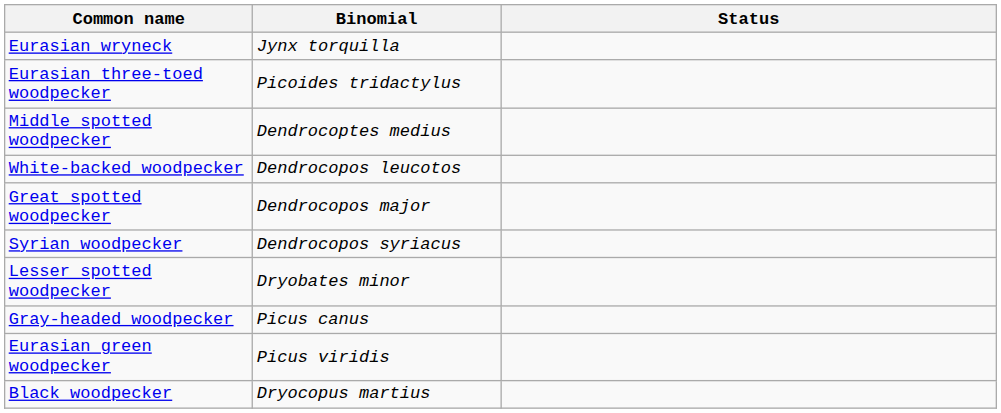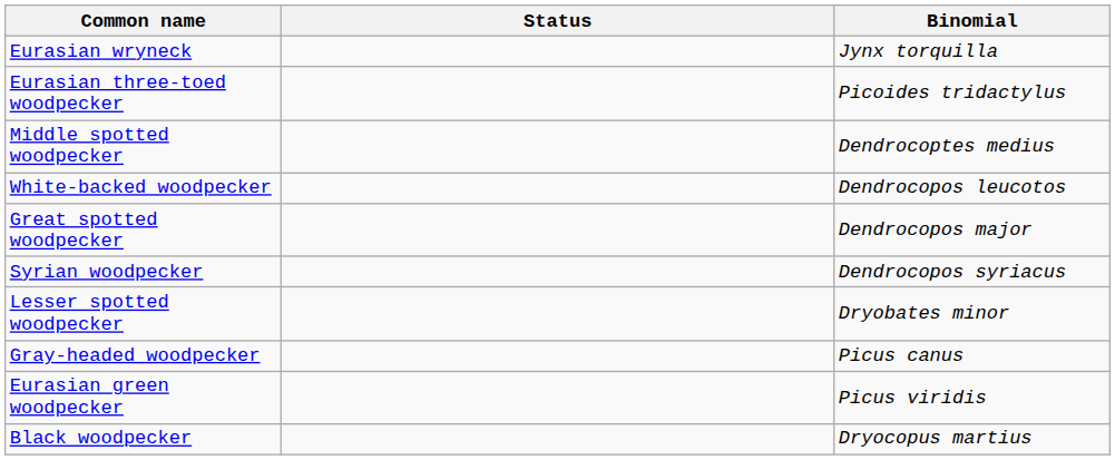columns swapped: Binomial <-> Status
